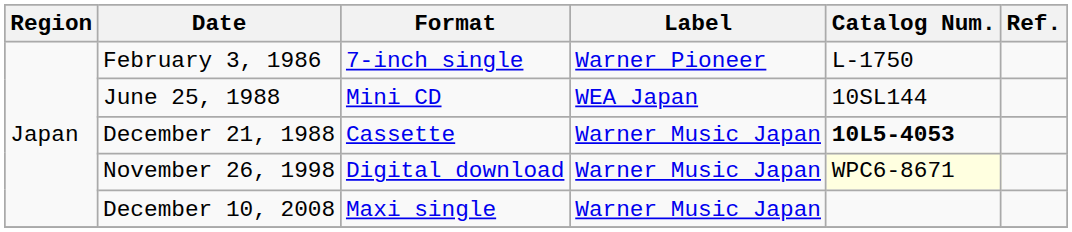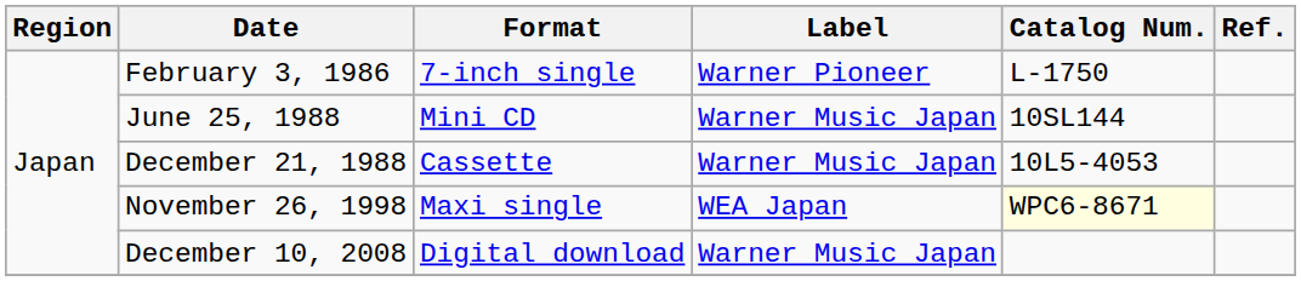June 25, 1988 | Label: WEA Japan -> Warner Music Japan
December 21, 1988 | Catalog Num.: bold -> normal
November 26, 1998 | Format: Digital download -> Maxi single
November 26, 1998 | Label: Warner Music Japan -> WEA Japan
December 10, 2008 | Format: Maxi single -> Digital download
